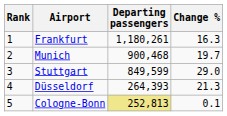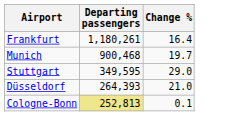- column: Rank | 1 | 2 | 3 | 4 | 5
Frankfurt | Change %: 16.3 -> 16.4
Stuttgart | Departing passengers: 849,599 -> 349,595
Düsseldorf | Change %: 21.3 -> 21.0
